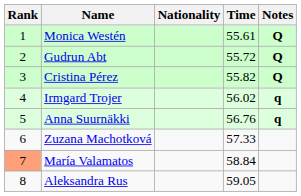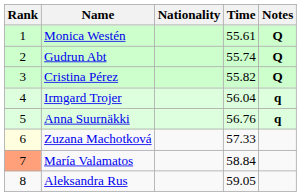Gudrun Abt | Time: 55.72 -> 55.74
Irmgard Trojer | Time: 56.02 -> 56.04
Zuzana Machotková | Rank: no background -> lightyellow background
